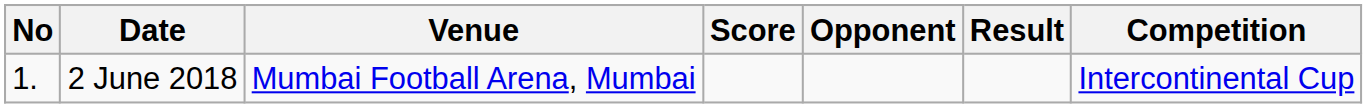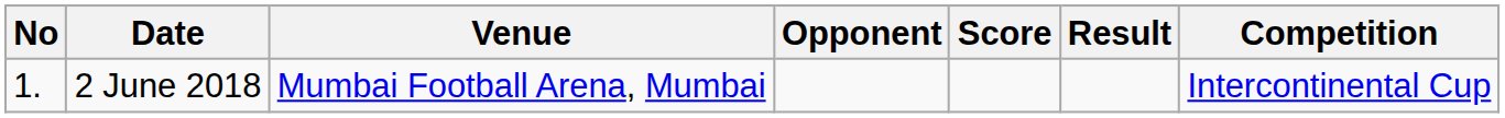columns swapped: Opponent <-> Score
